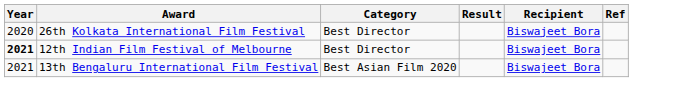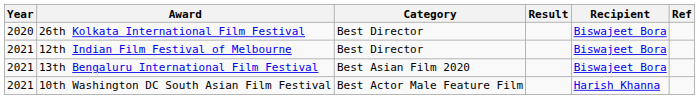12th Indian Film Festival of Melbourne | Year: bold -> normal
+ row: 2021 | 10th Washington DC South Asian Film Festival | Best Actor Male Feature Film | Harish Khanna
